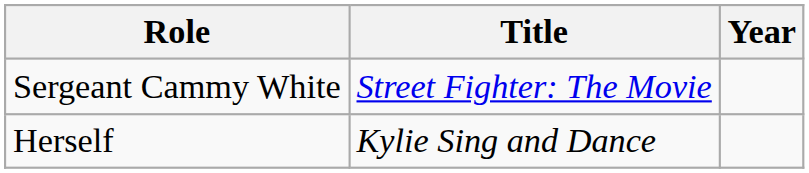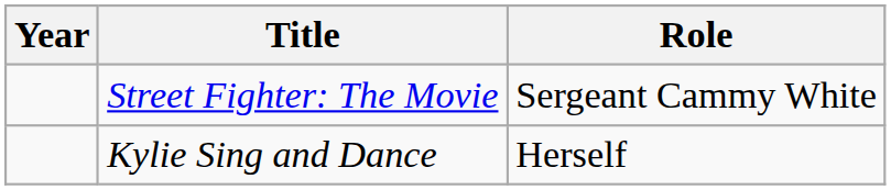columns swapped: Year <-> Role
